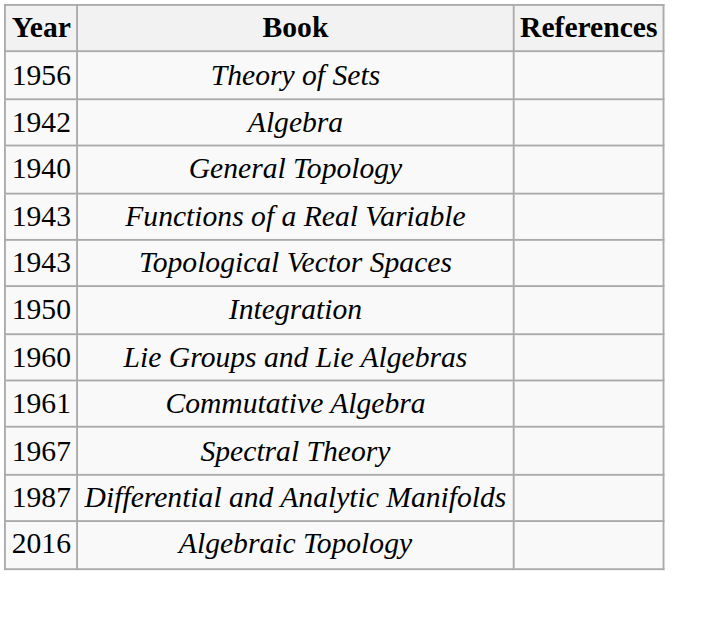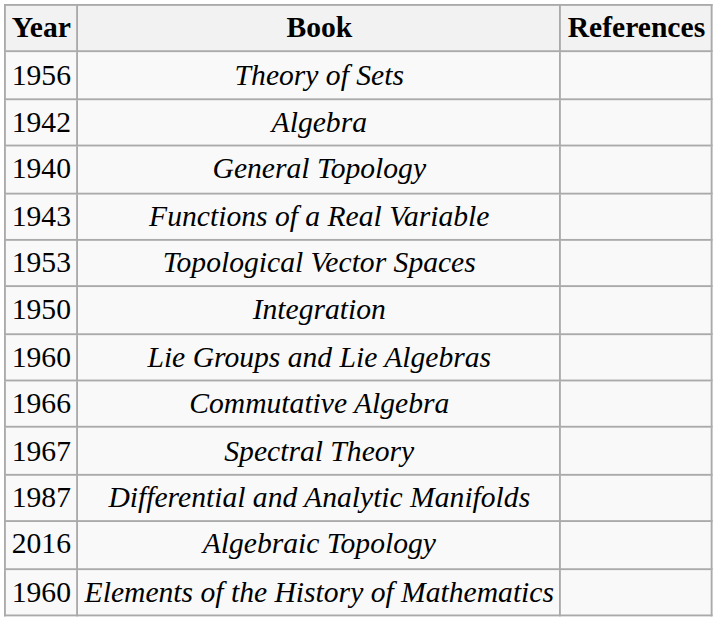Topological Vector Spaces | Year: 1943 -> 1953
Commutative Algebra | Year: 1961 -> 1966
+ row: 1960 | Elements of the History of Mathematics
